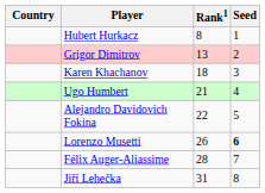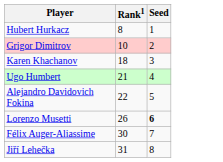- column: Country
Grigor Dimitrov | Rank1: 13 -> 10
Félix Auger-Aliassime | Rank1: 28 -> 30
